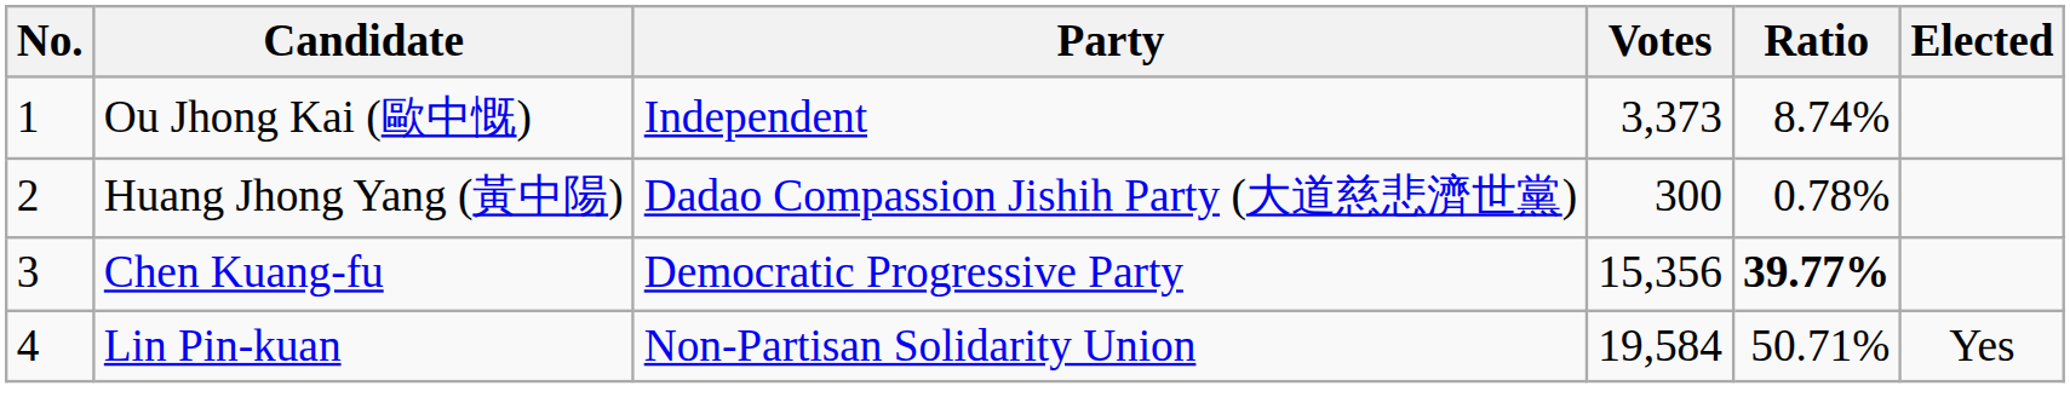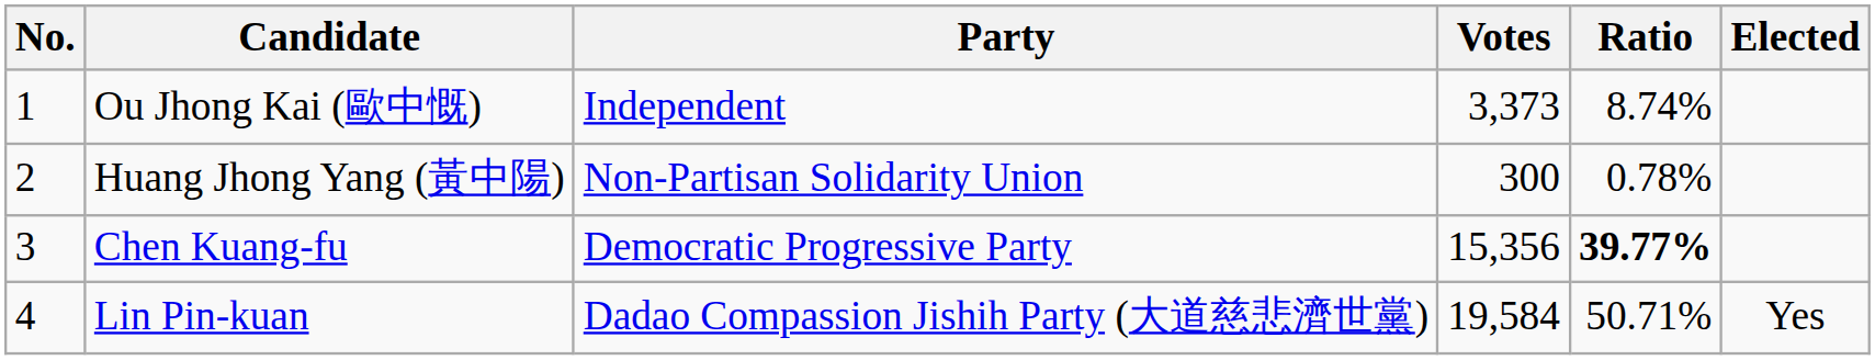Huang Jhong Yang (黃中陽) | Party: Dadao Compassion Jishih Party (大道慈悲濟世黨) -> Non-Partisan Solidarity Union
Lin Pin-kuan | Party: Non-Partisan Solidarity Union -> Dadao Compassion Jishih Party (大道慈悲濟世黨)
